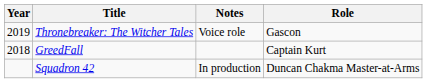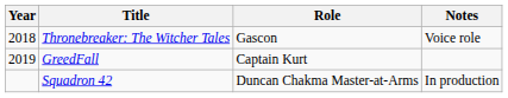columns swapped: Role <-> Notes
Thronebreaker: The Witcher Tales | Year: 2019 -> 2018
GreedFall | Year: 2018 -> 2019
